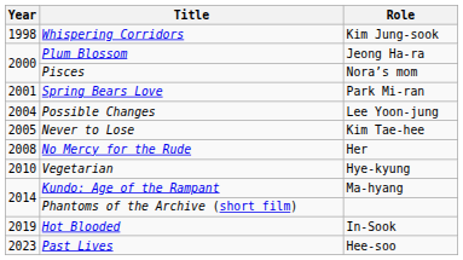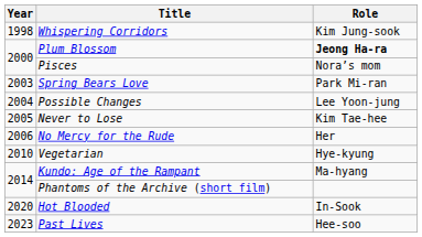Plum Blossom | Role: normal -> bold
Spring Bears Love | Year: 2001 -> 2003
No Mercy for the Rude | Year: 2008 -> 2006
Hot Blooded | Year: 2019 -> 2020
